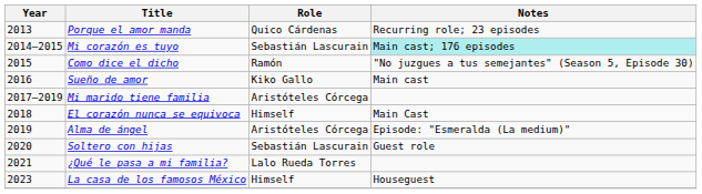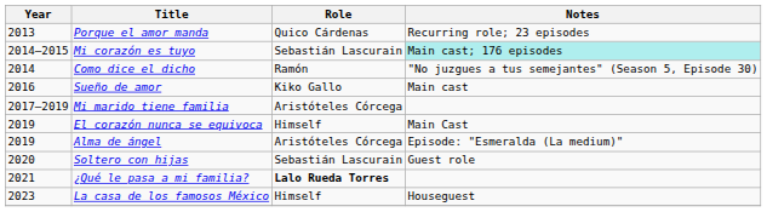Como dice el dicho | Year: 2015 -> 2014
El corazón nunca se equivoca | Year: 2018 -> 2019
¿Qué le pasa a mi familia? | Role: normal -> bold
